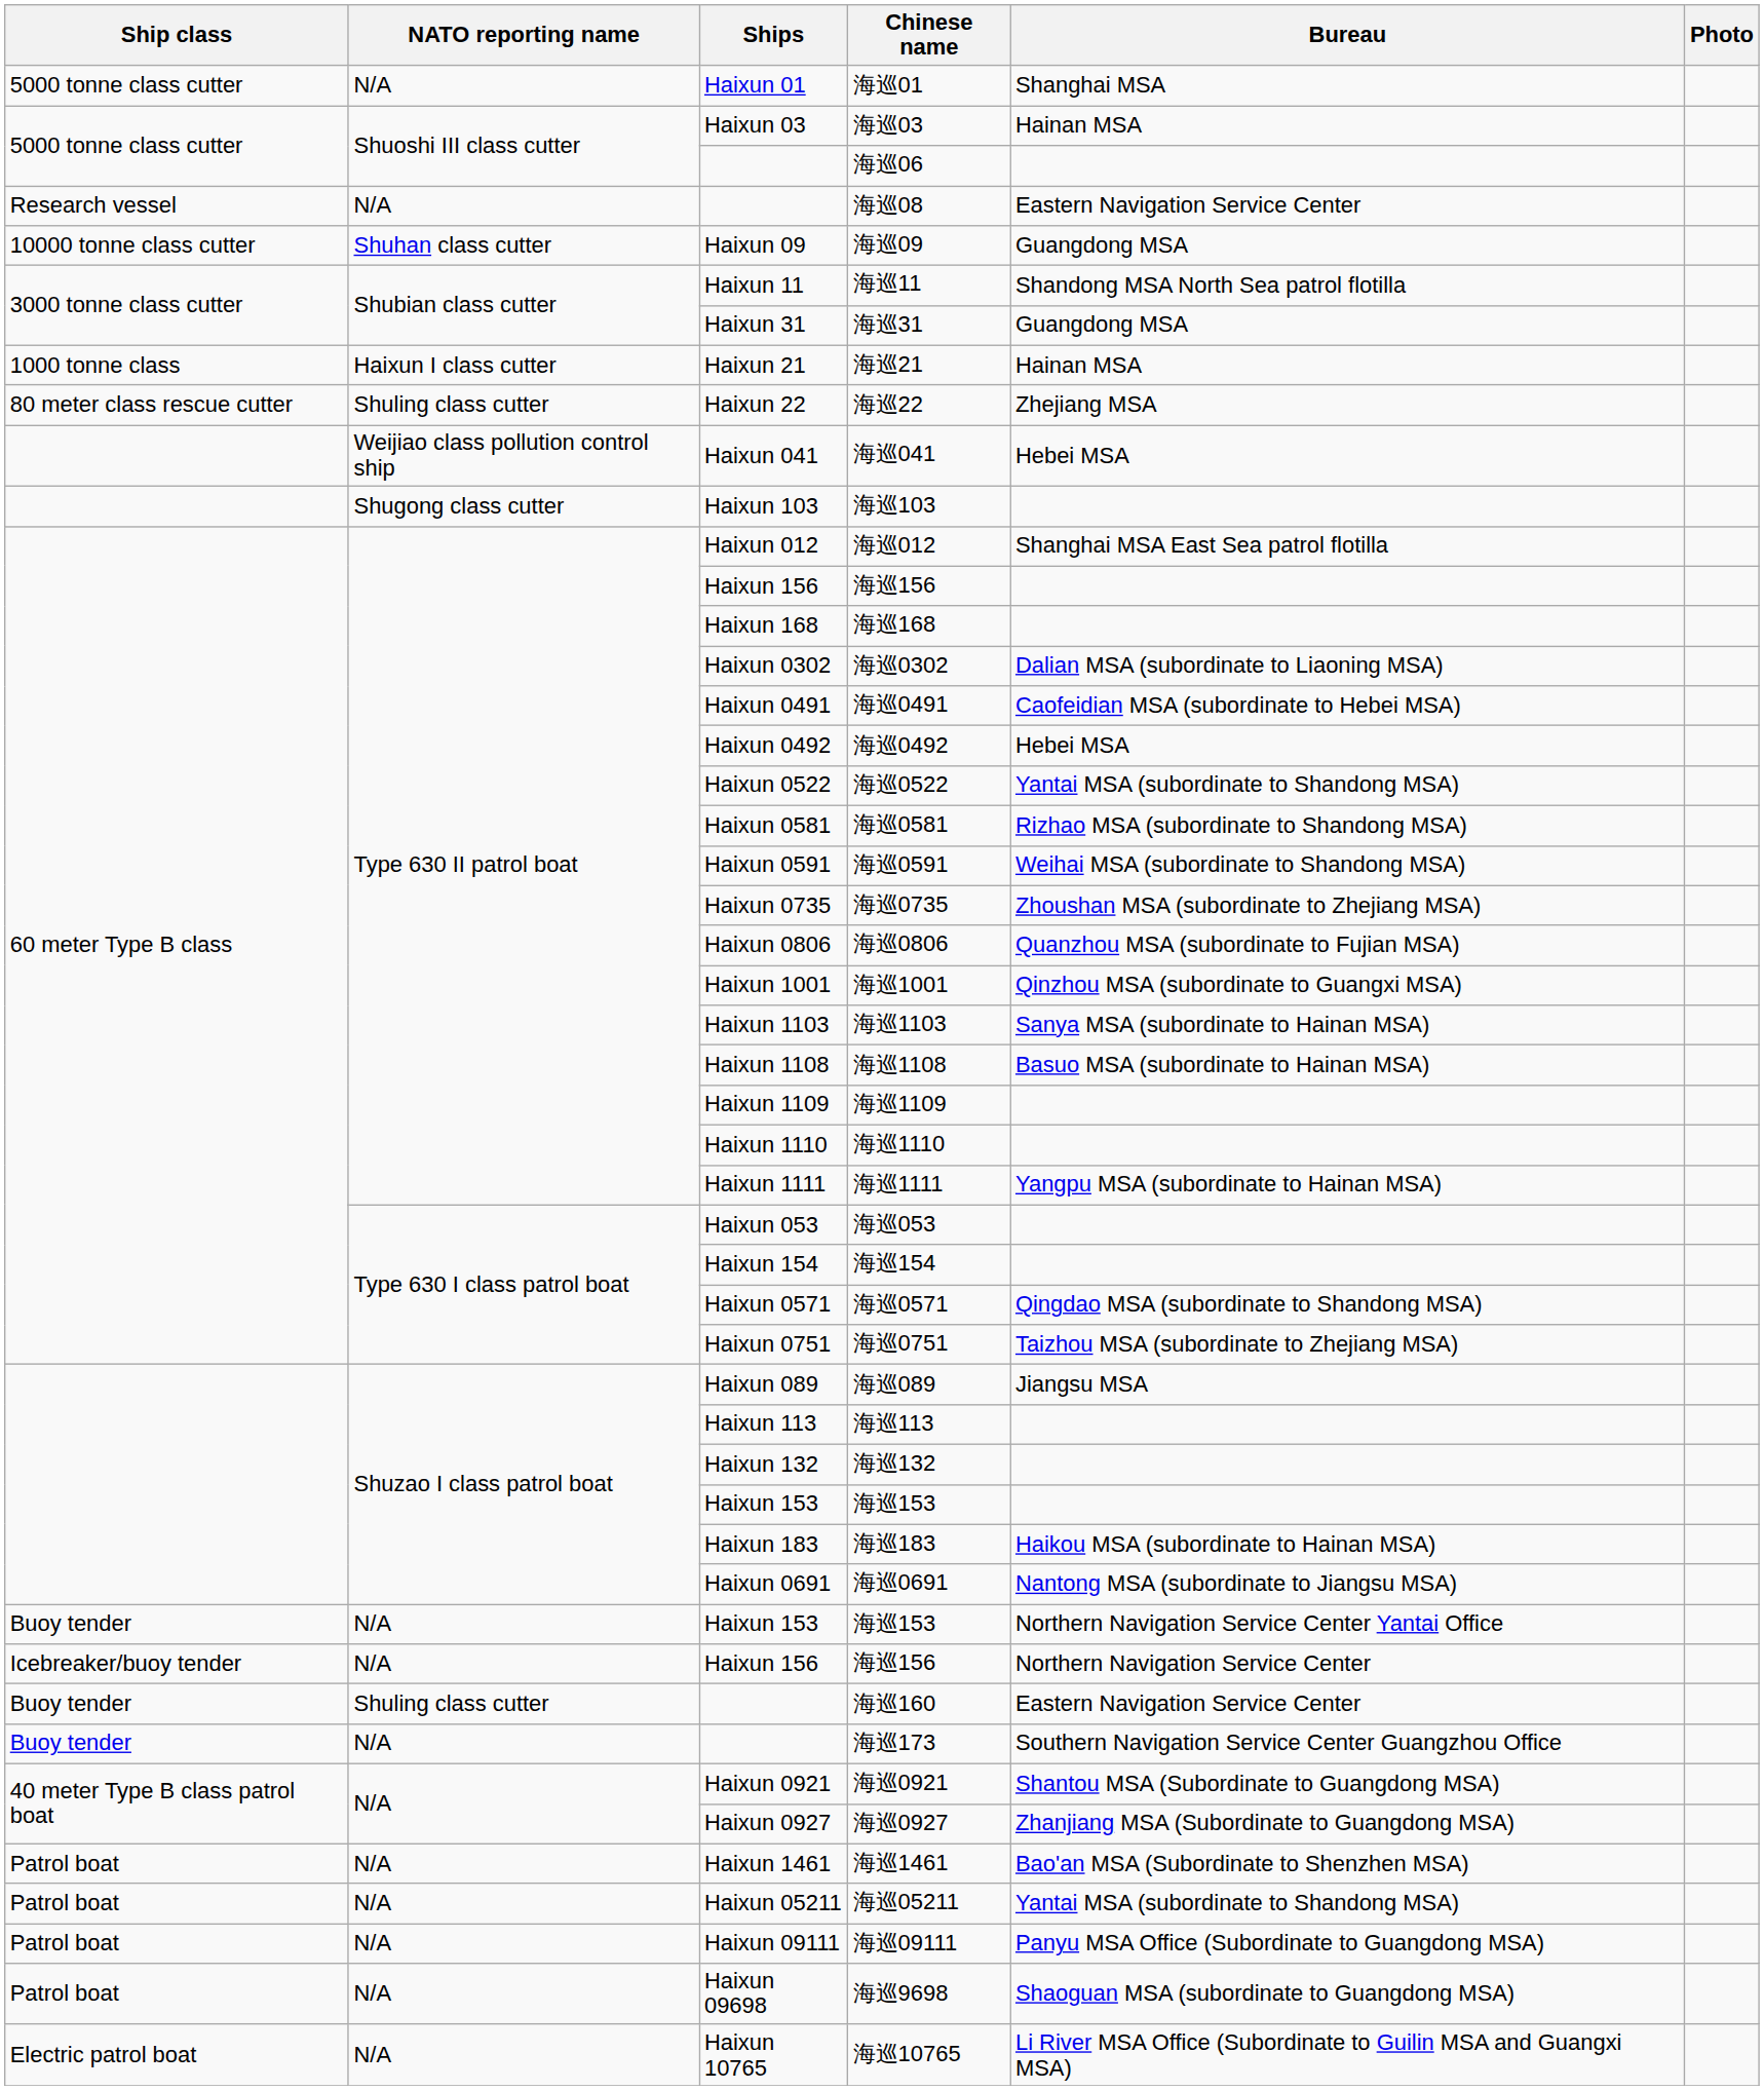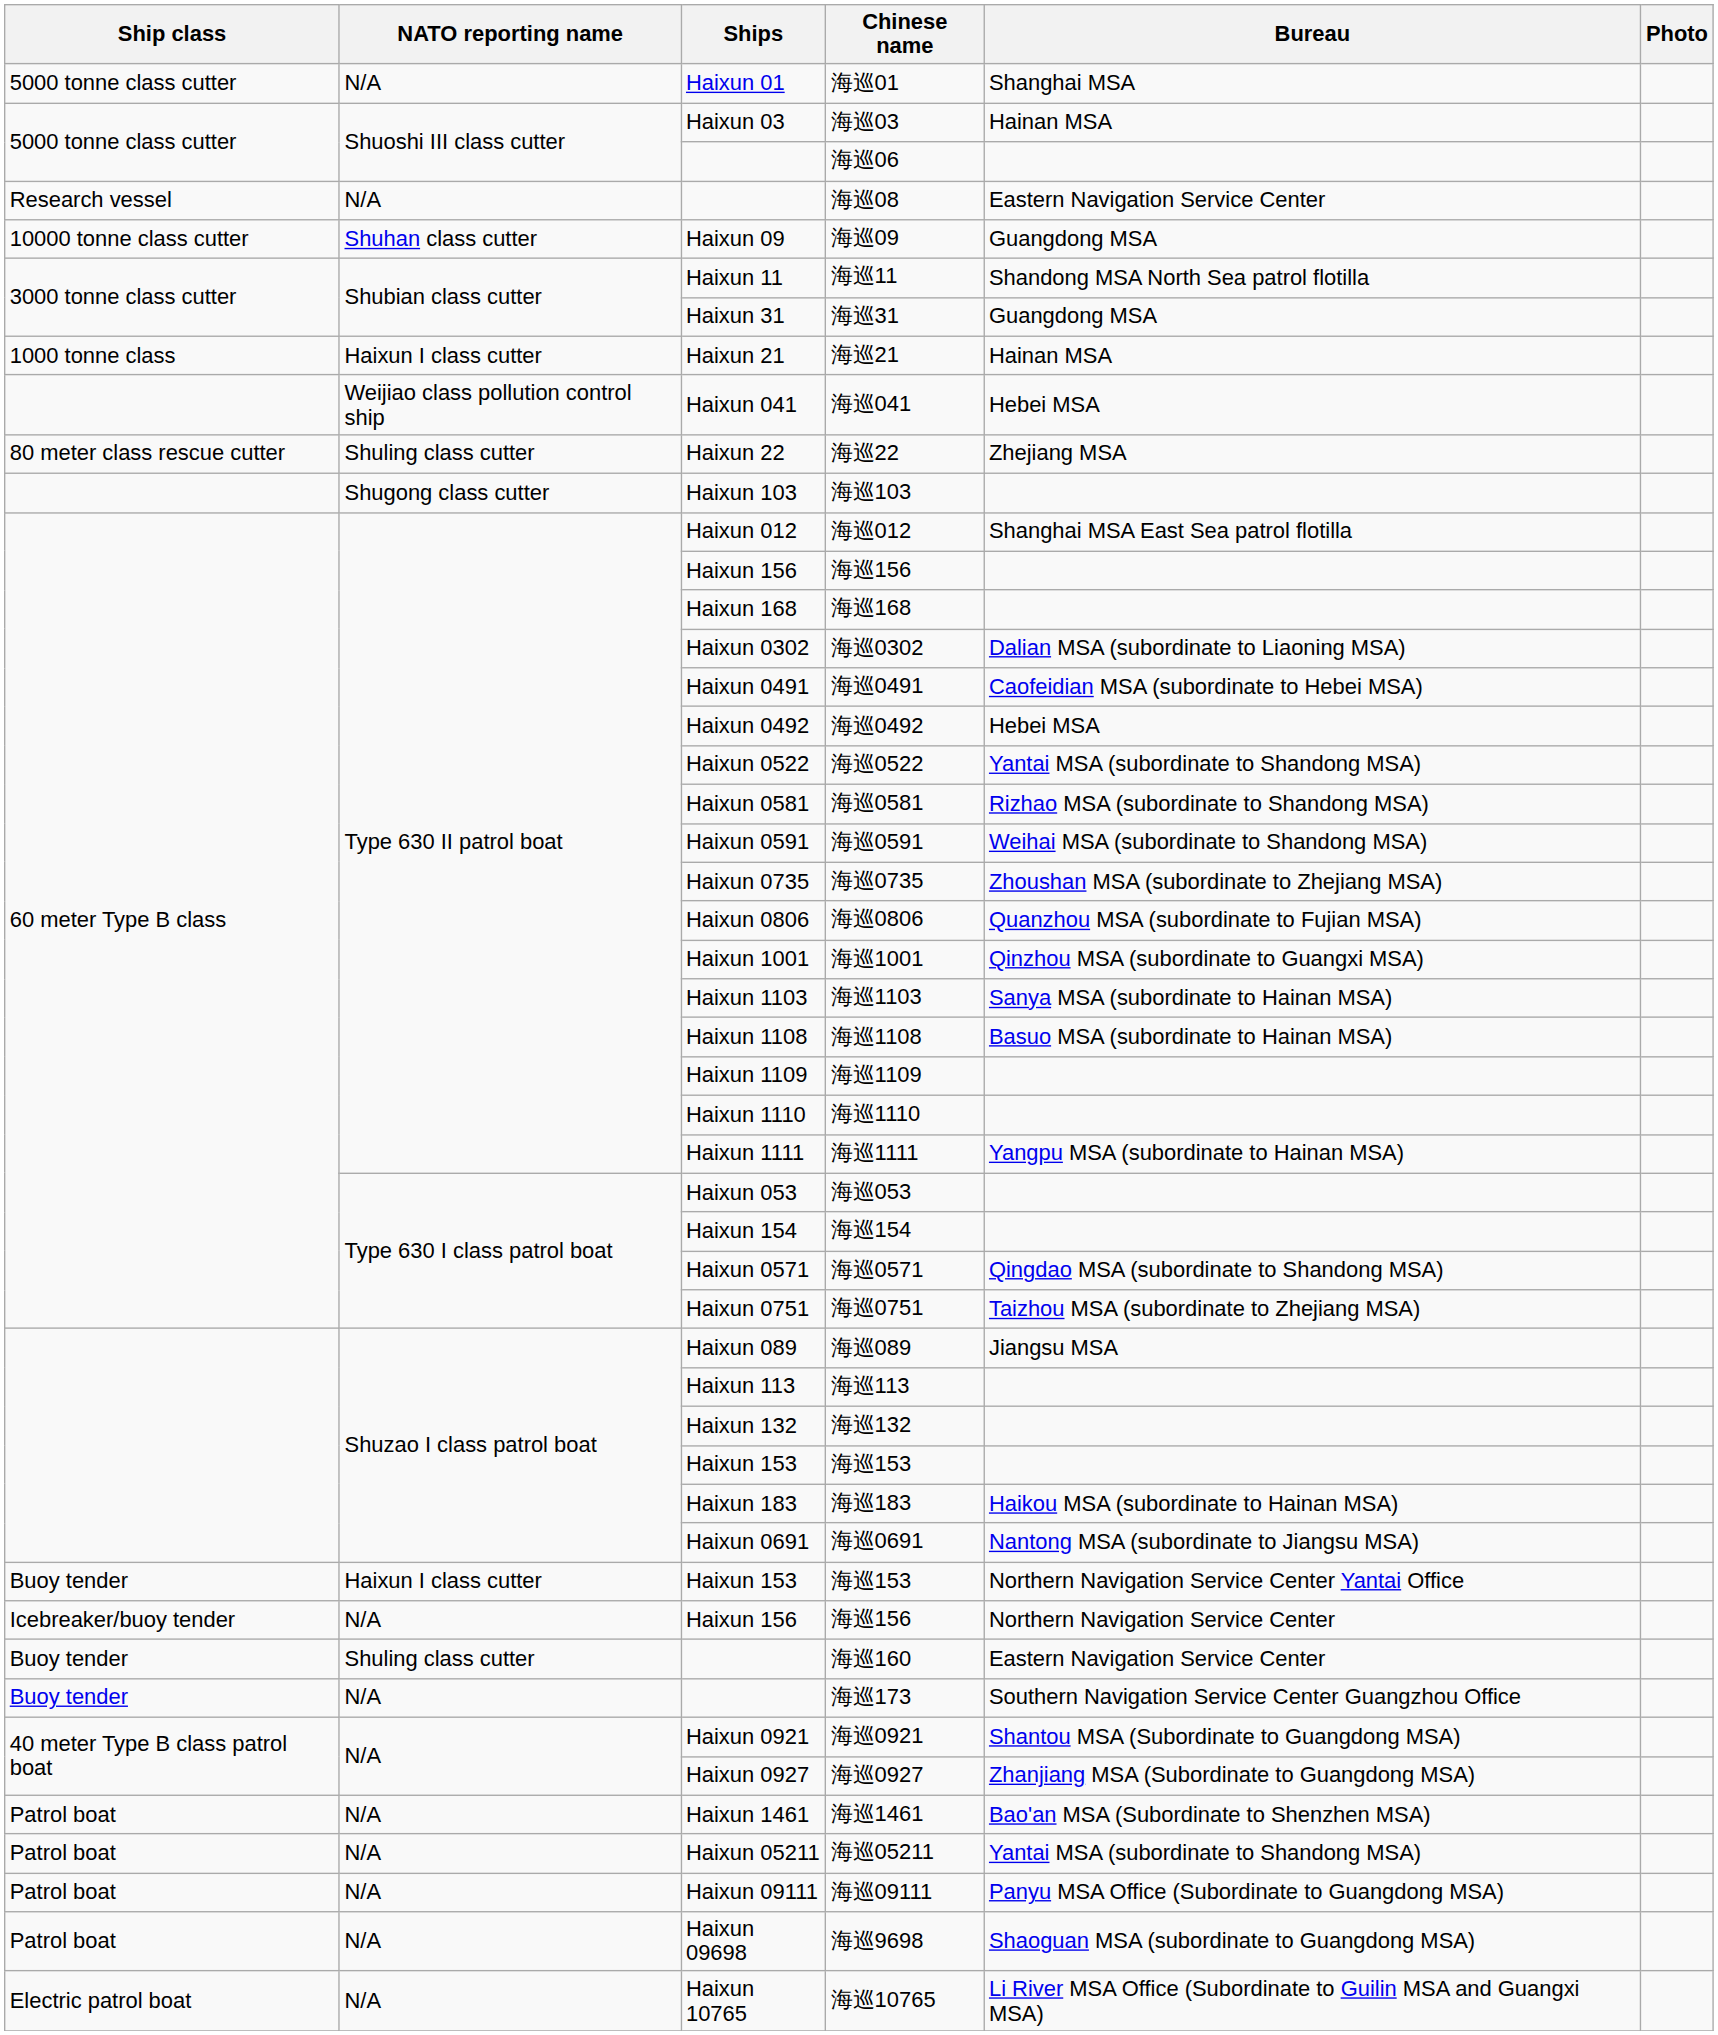rows swapped: 海巡22 <-> 海巡041
Buoy tender / 海巡153 | NATO reporting name: N/A -> Haixun I class cutter
